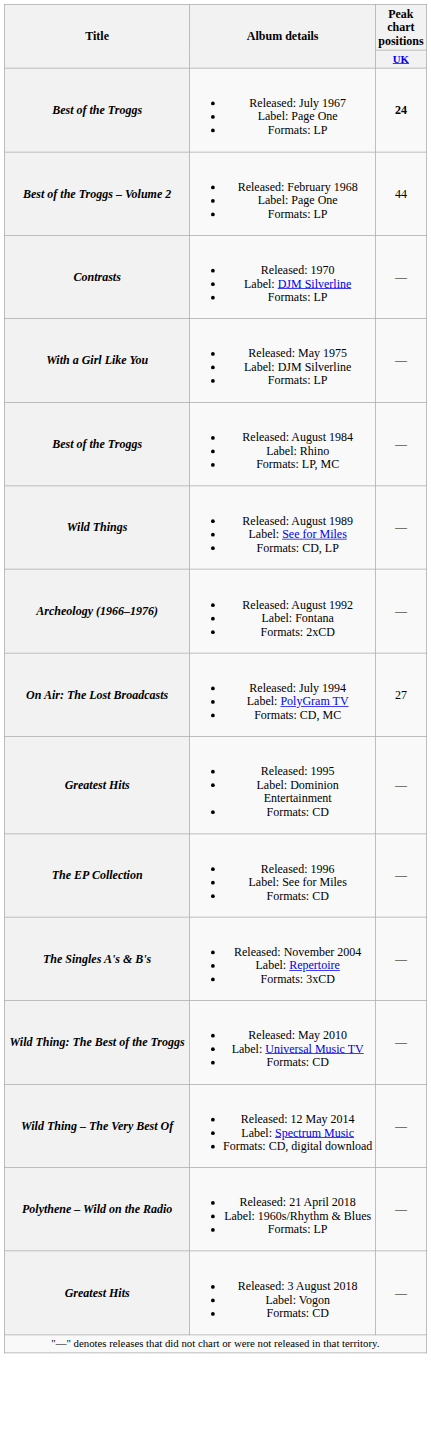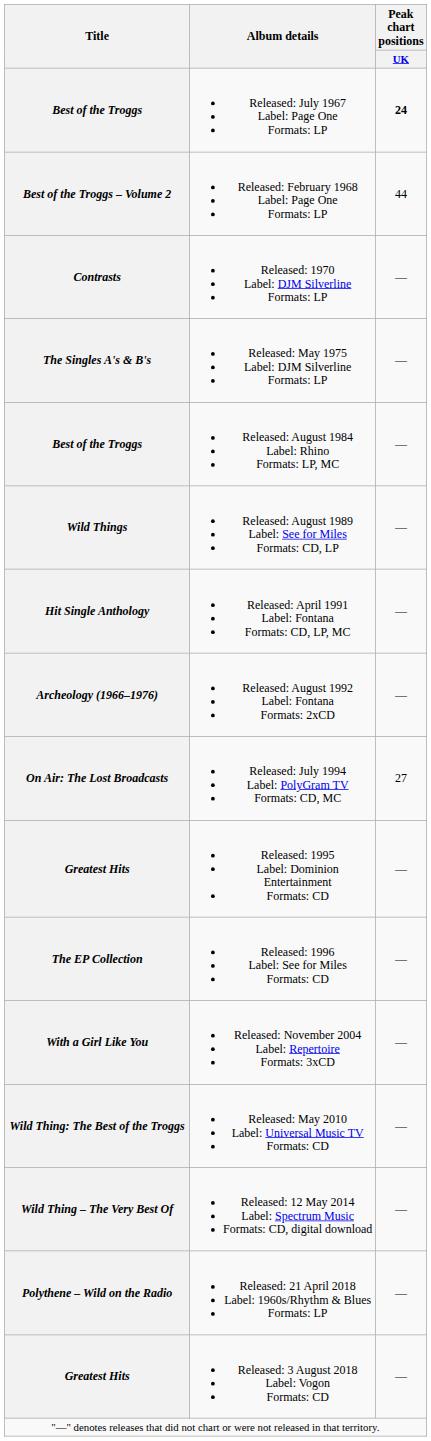Released: May 1975 Label: DJM Silverline Formats: LP | Title: With a Girl Like You -> The Singles A's & B's
+ row: Hit Single Anthology | Released: April 1991 Label: Fontana Formats: CD, LP, MC | —
Released: November 2004 Label: Repertoire Formats: 3xCD | Title: The Singles A's & B's -> With a Girl Like You
